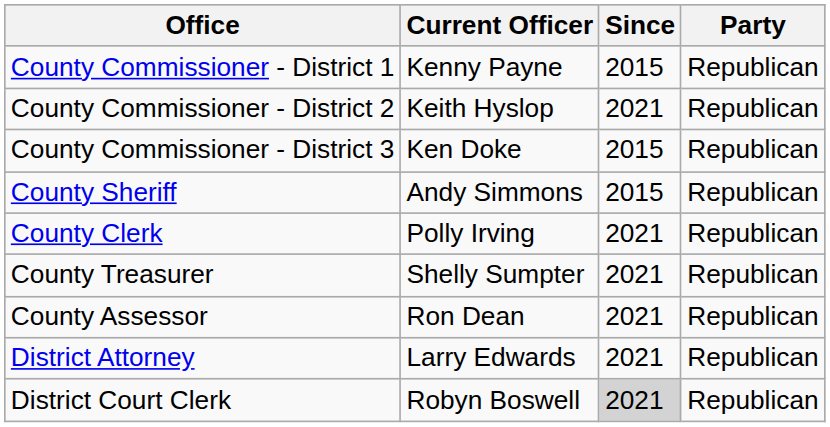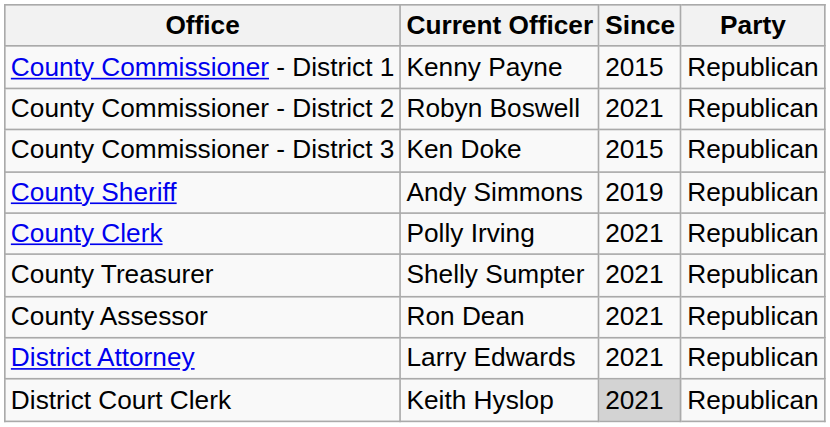County Commissioner - District 2 | Current Officer: Keith Hyslop -> Robyn Boswell
County Sheriff | Since: 2015 -> 2019
District Court Clerk | Current Officer: Robyn Boswell -> Keith Hyslop
